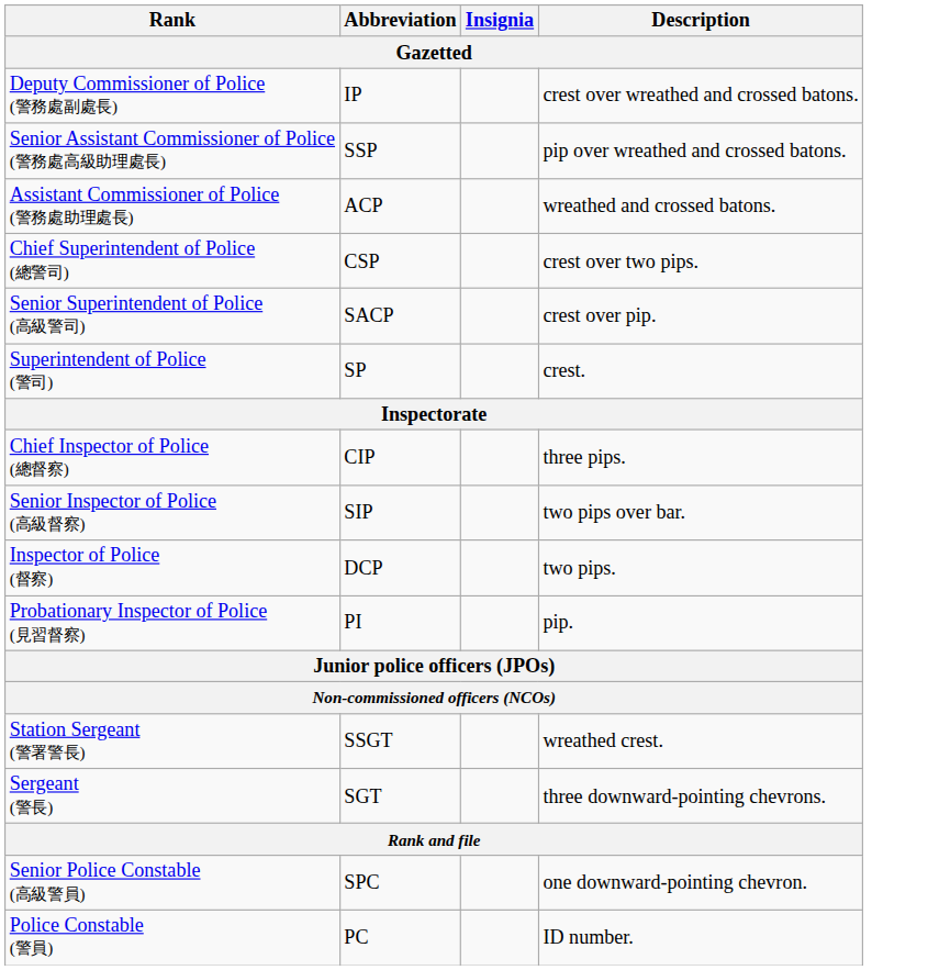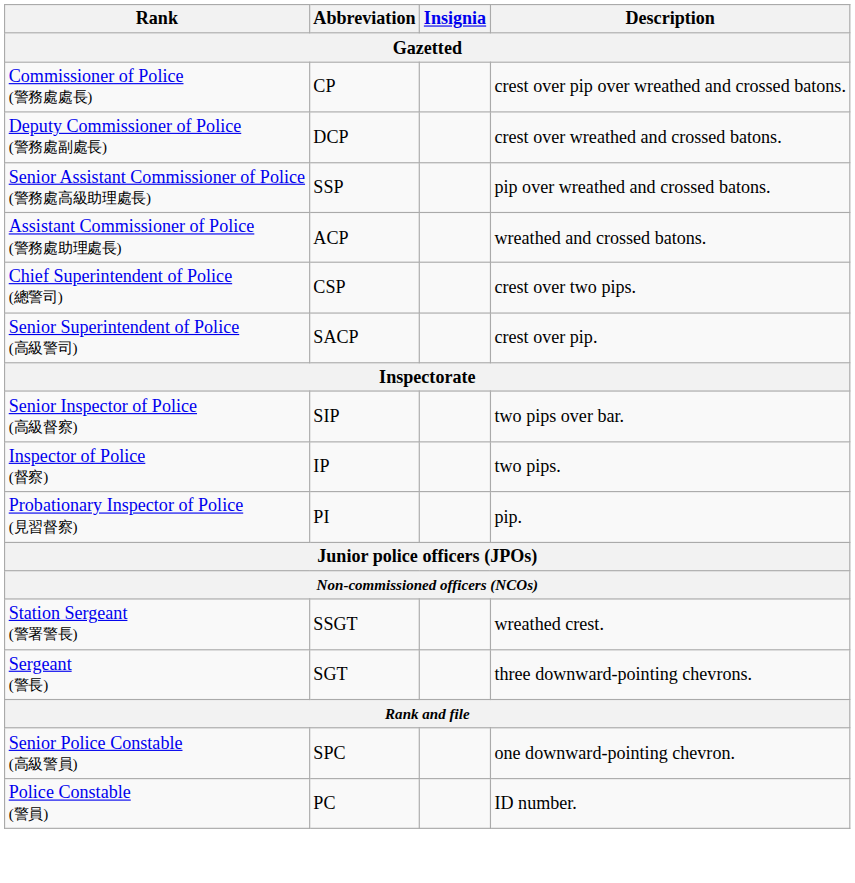+ row: Commissioner of Police (警務處處長) | CP | crest over pip over wreathed and crossed batons.
Deputy Commissioner of Police (警務處副處長) | Abbreviation: IP -> DCP
- row: Superintendent of Police (警司) | SP | crest.
- row: Chief Inspector of Police (總督察) | CIP | three pips.
Inspector of Police (督察) | Abbreviation: DCP -> IP
